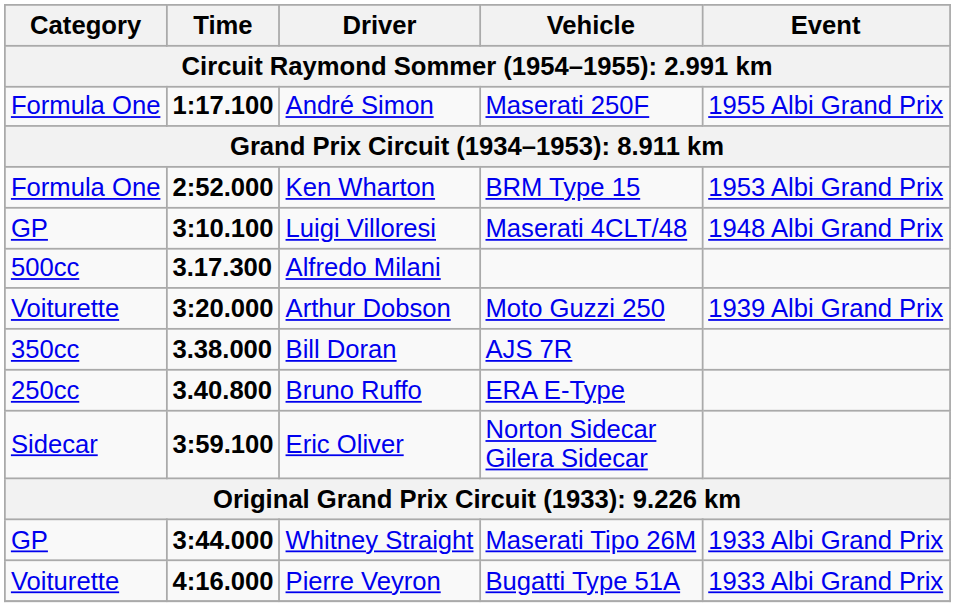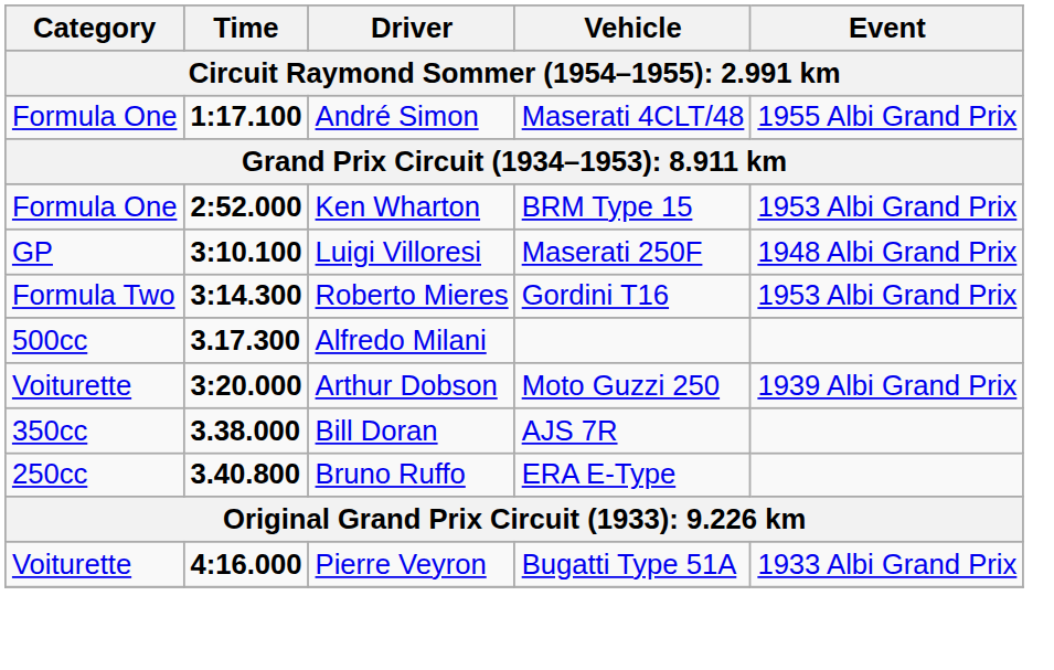André Simon | Vehicle: Maserati 250F -> Maserati 4CLT/48
Luigi Villoresi | Vehicle: Maserati 4CLT/48 -> Maserati 250F
+ row: Formula Two | 3:14.300 | Roberto Mieres | Gordini T16 | 1953 Albi Grand Prix
- row: Sidecar | 3:59.100 | Eric Oliver | Norton Sidecar Gilera Sidecar
- row: GP | 3:44.000 | Whitney Straight | Maserati Tipo 26M | 1933 Albi Grand Prix
